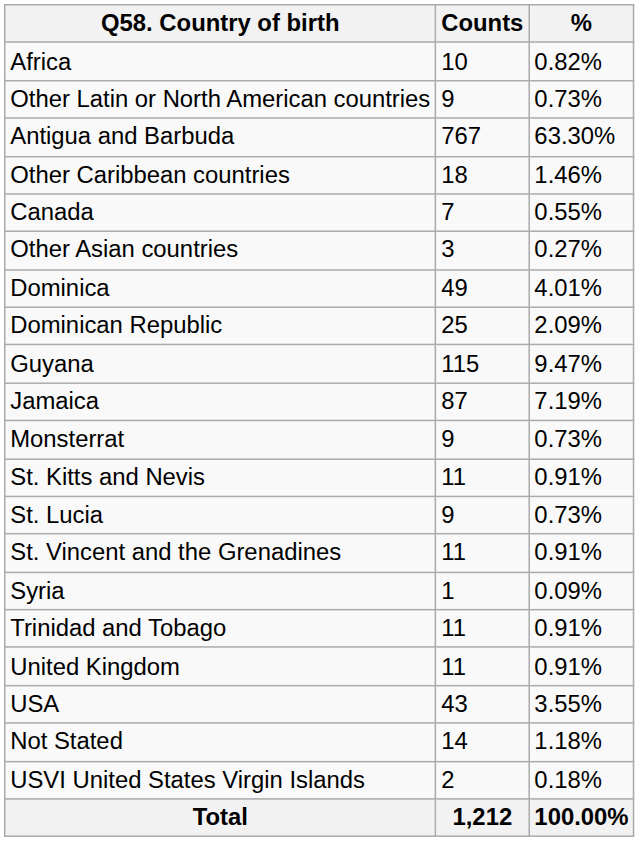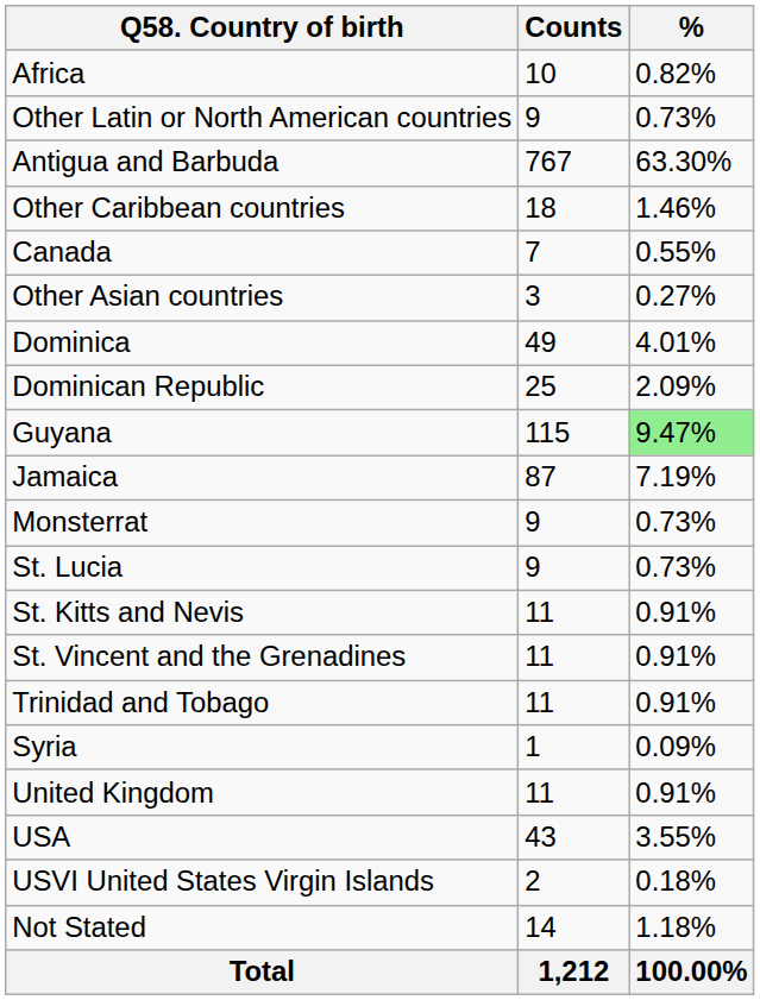Guyana | %: no background -> lightgreen background
rows swapped: St. Kitts and Nevis <-> St. Lucia
rows swapped: Syria <-> Trinidad and Tobago
rows swapped: USVI United States Virgin Islands <-> Not Stated
